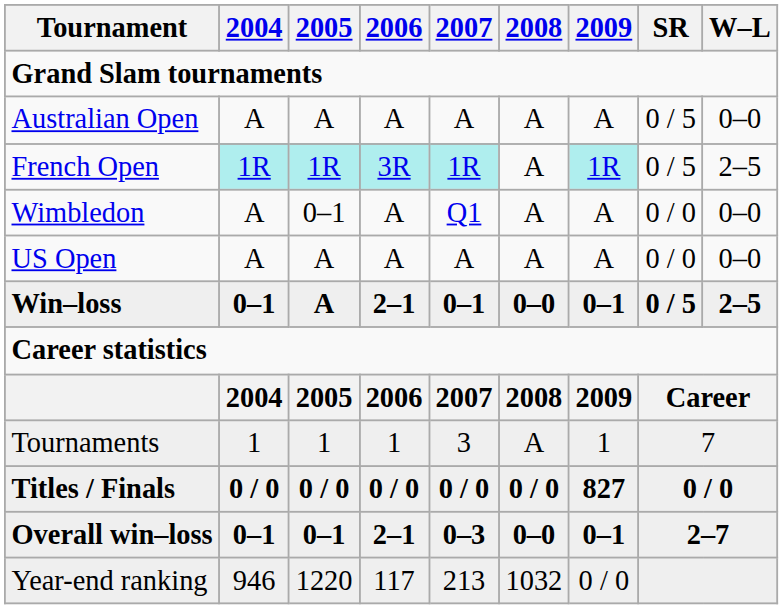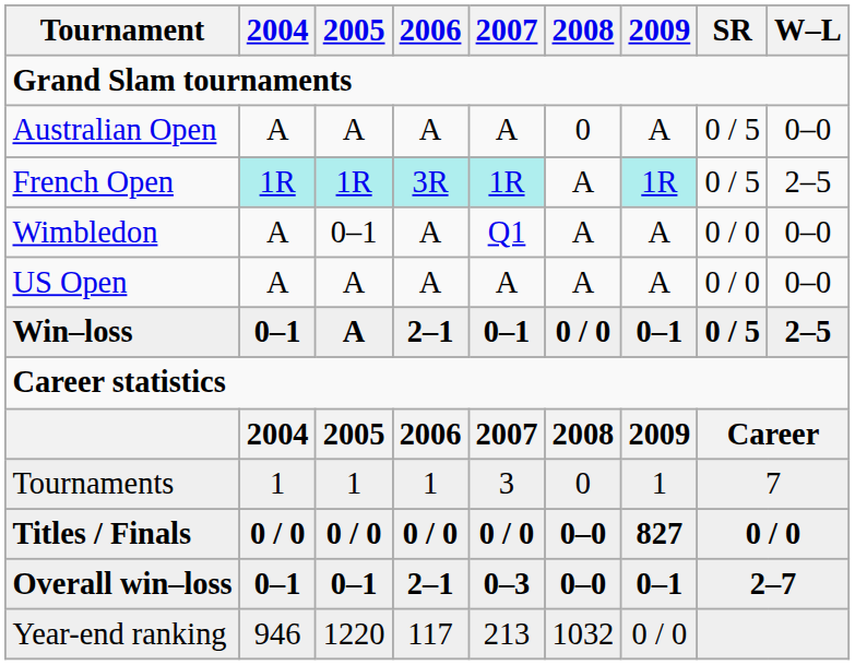Australian Open | 2008: A -> 0
Win–loss | 2008: 0–0 -> 0 / 0
Tournaments | 2008: A -> 0
Titles / Finals | 2008: 0 / 0 -> 0–0
